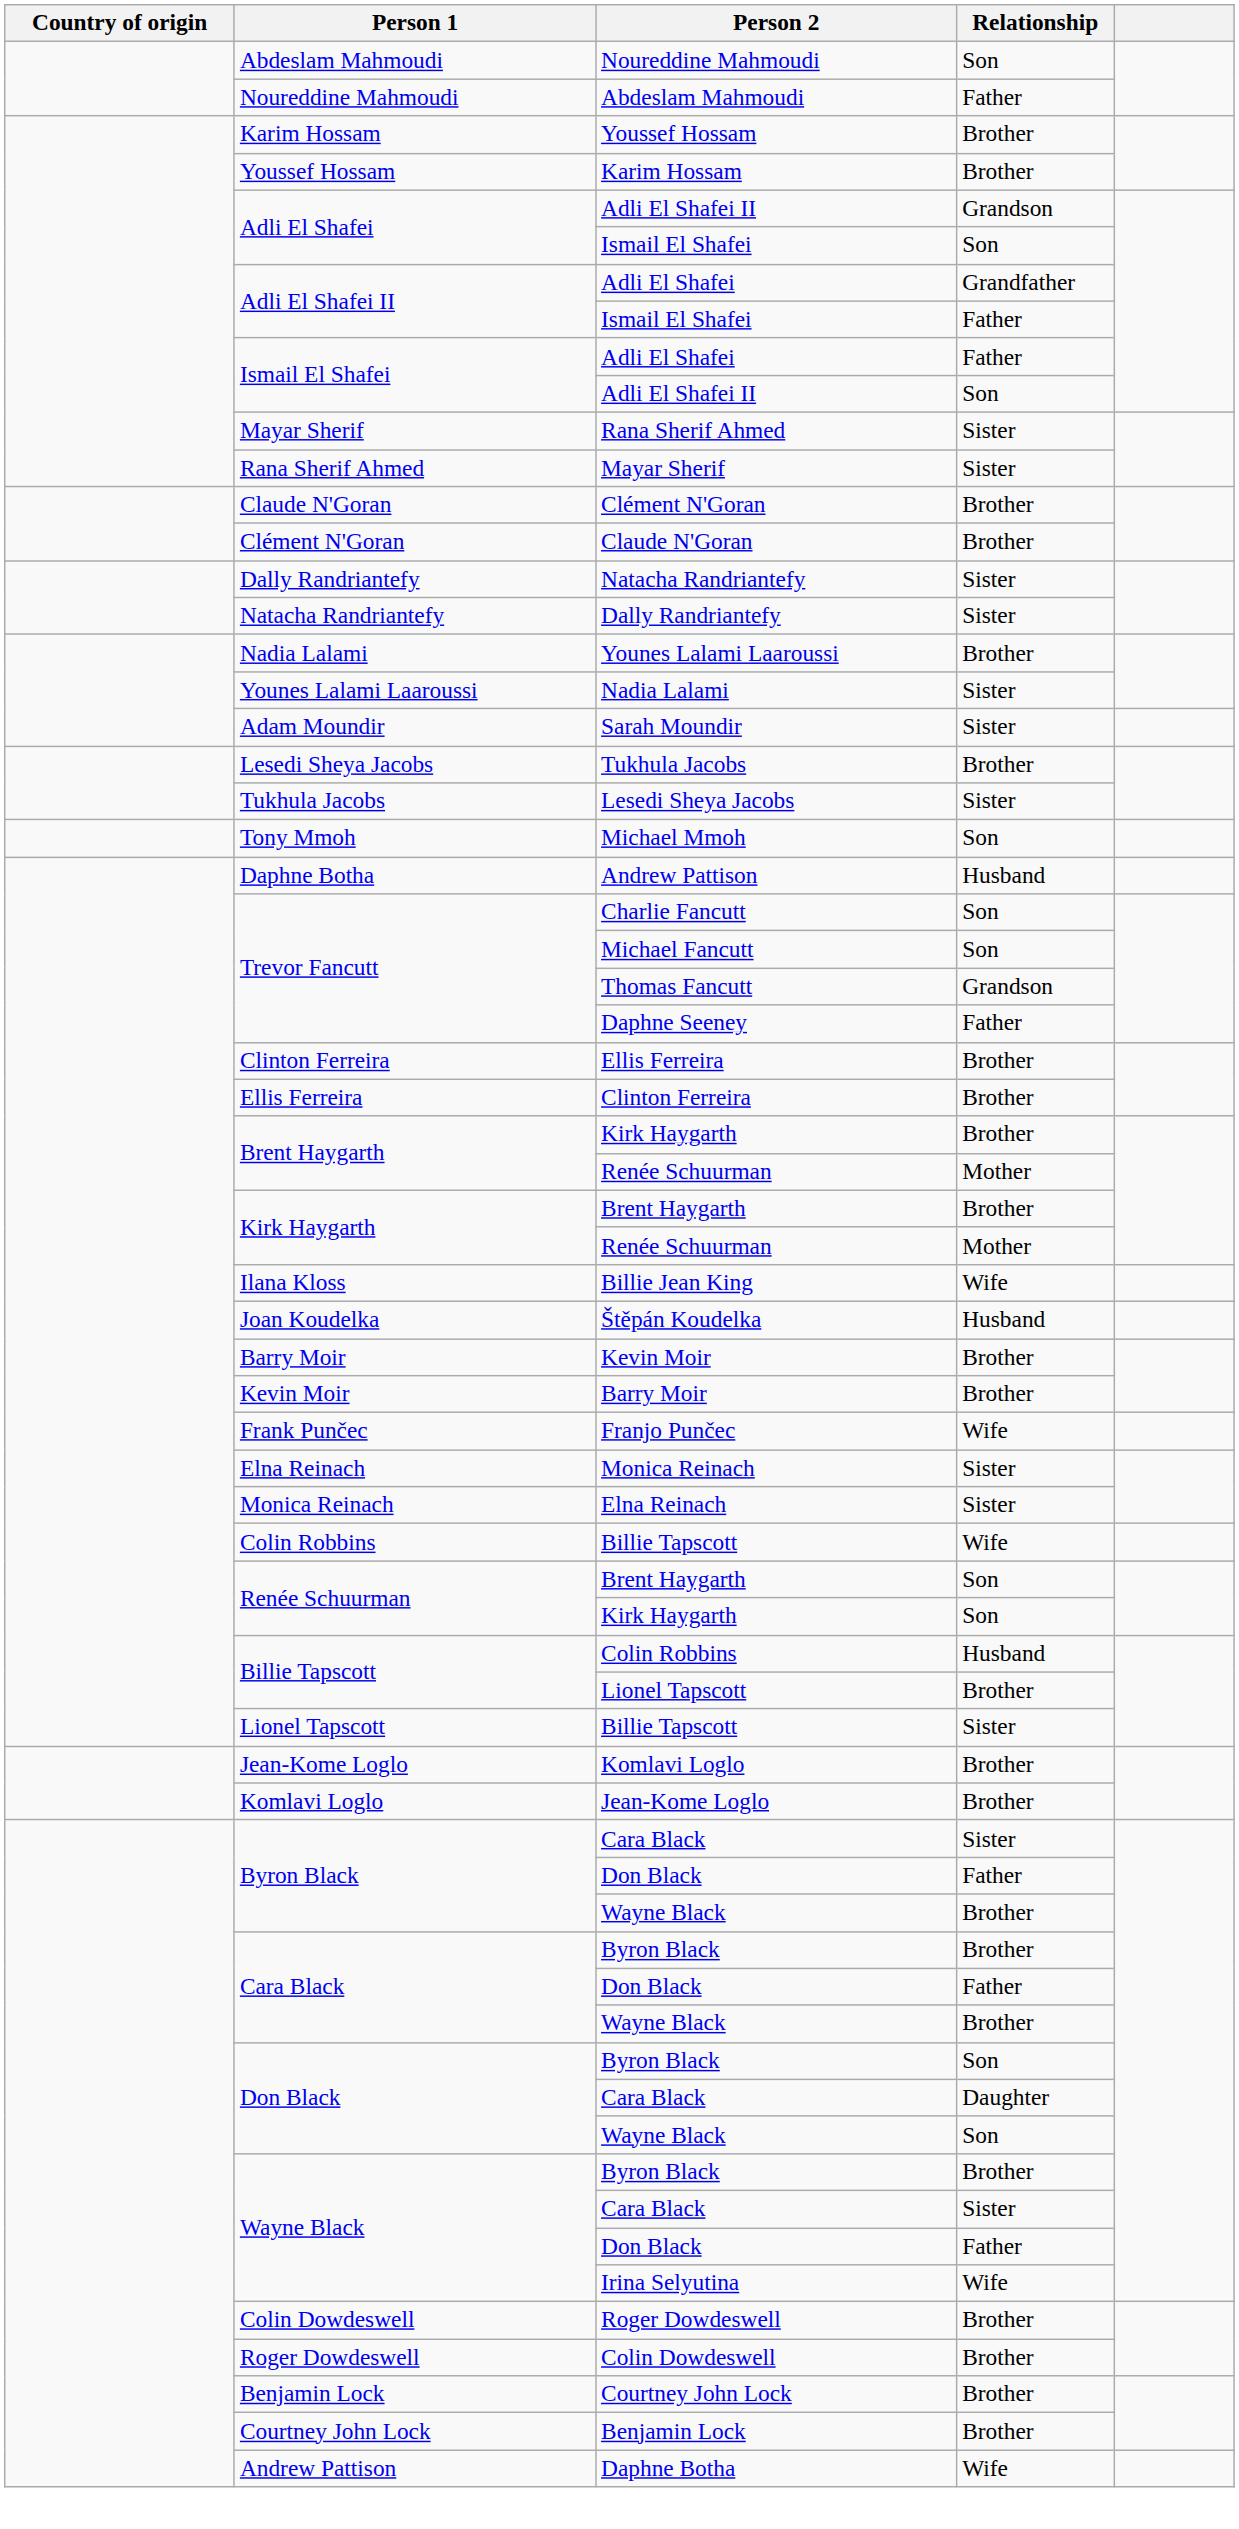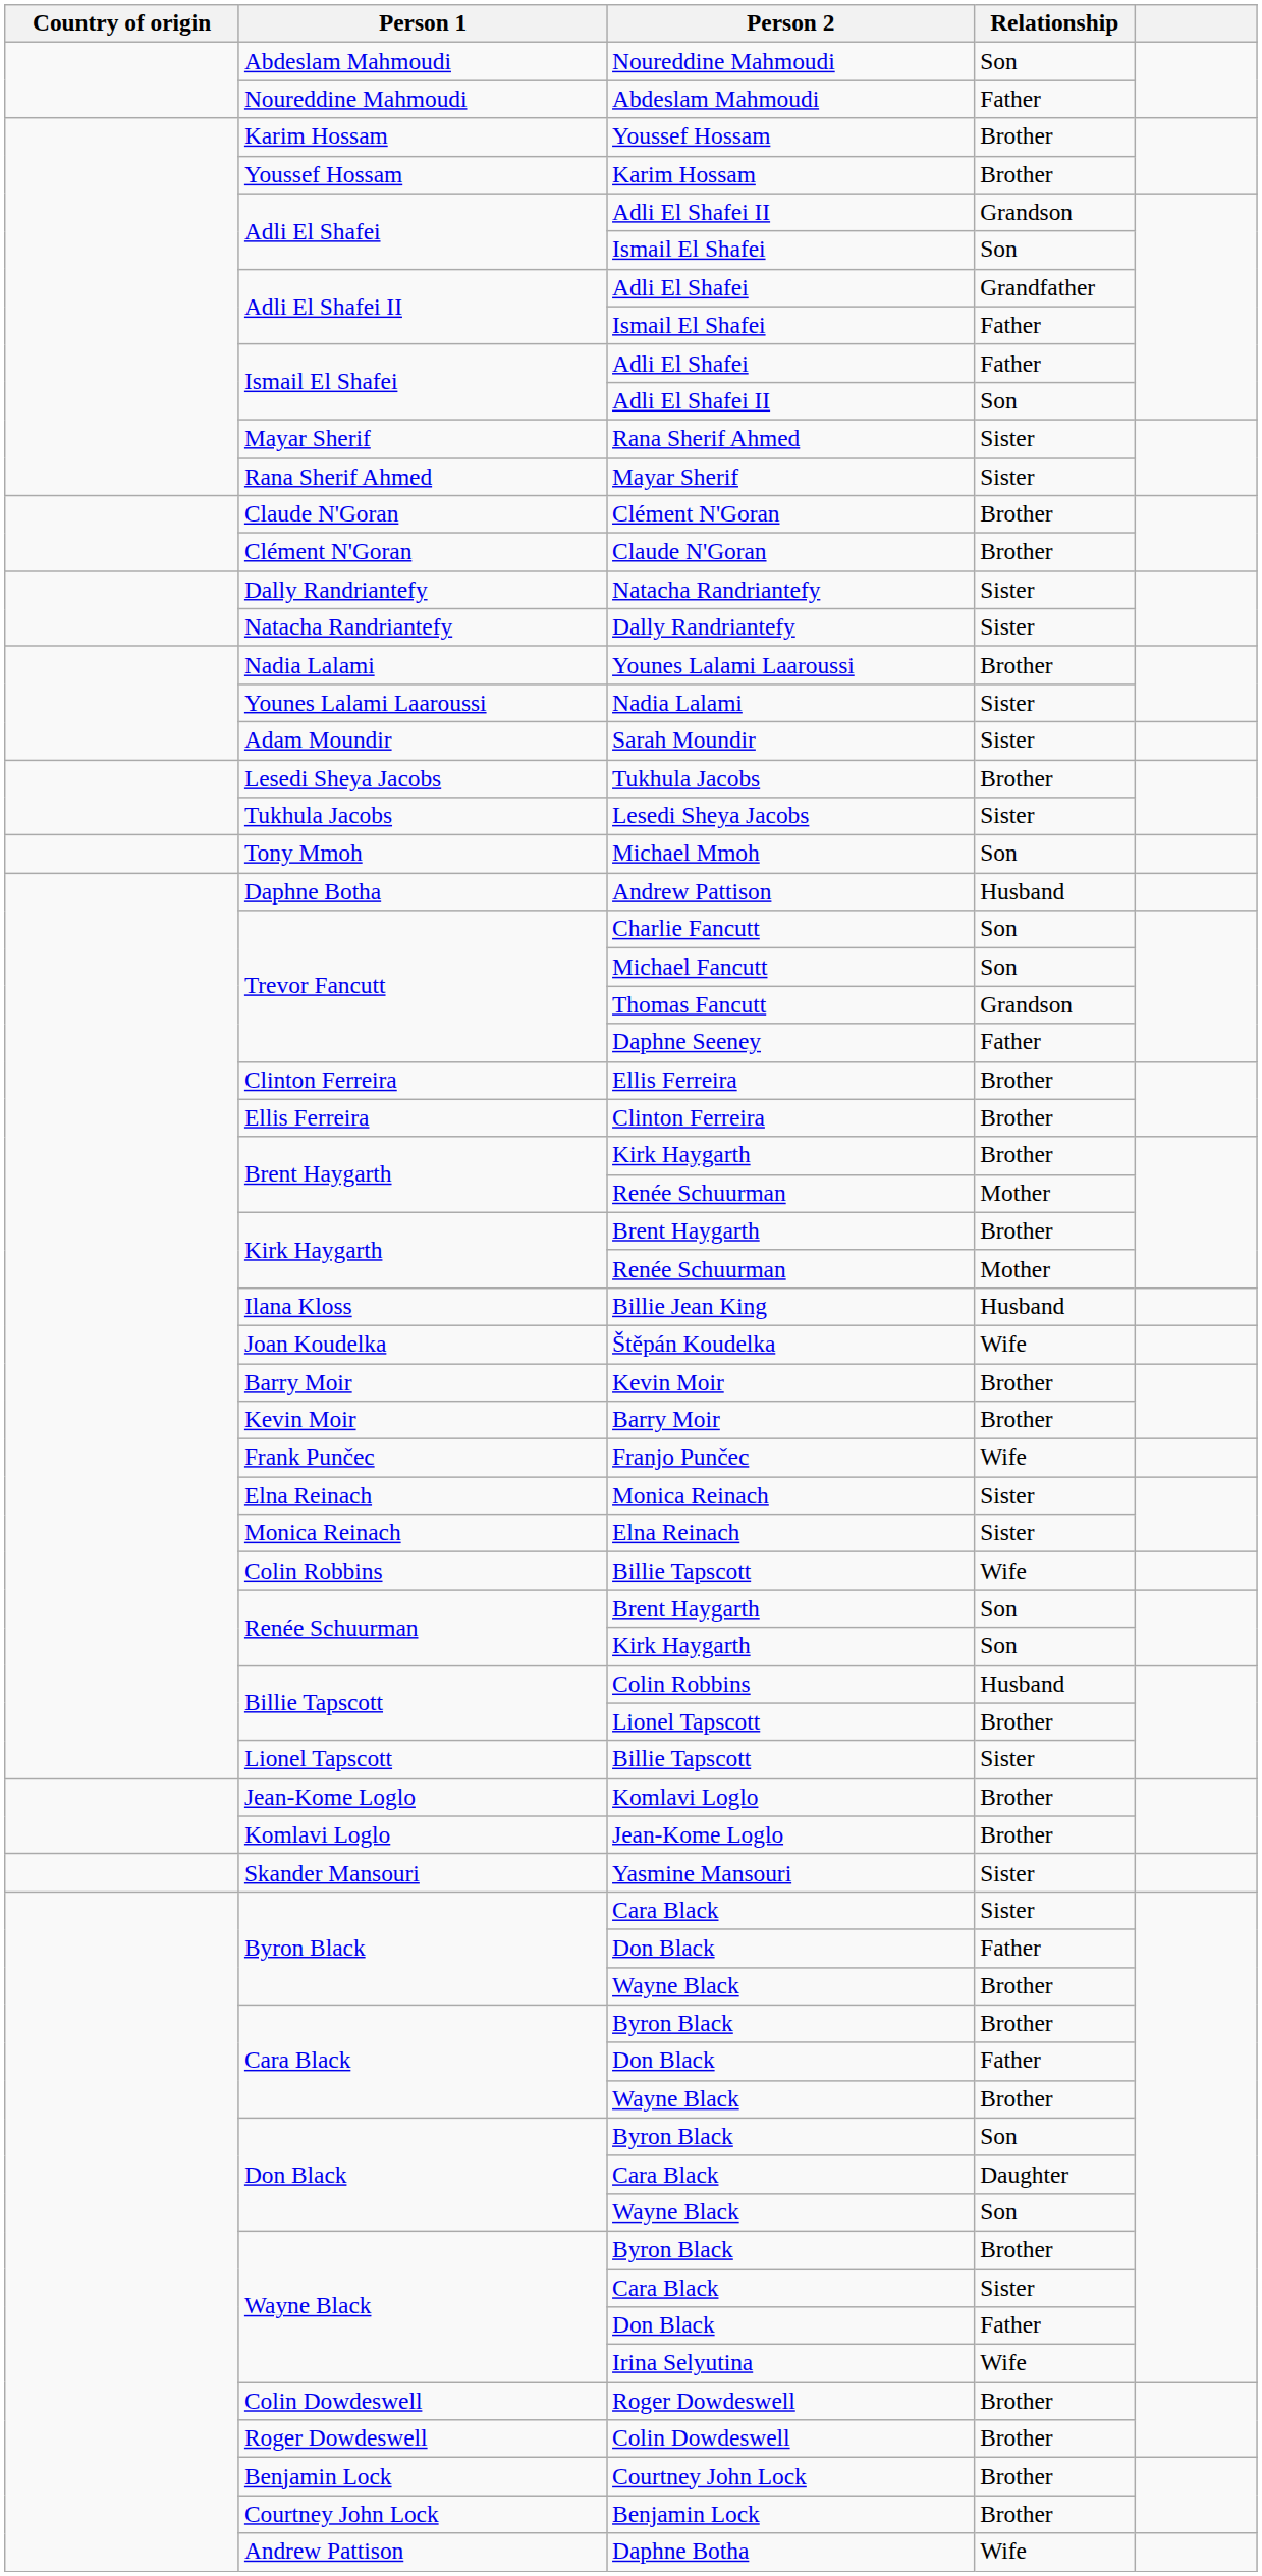Billie Jean King | Relationship: Wife -> Husband
Štěpán Koudelka | Relationship: Husband -> Wife
+ row: Skander Mansouri | Yasmine Mansouri | Sister
